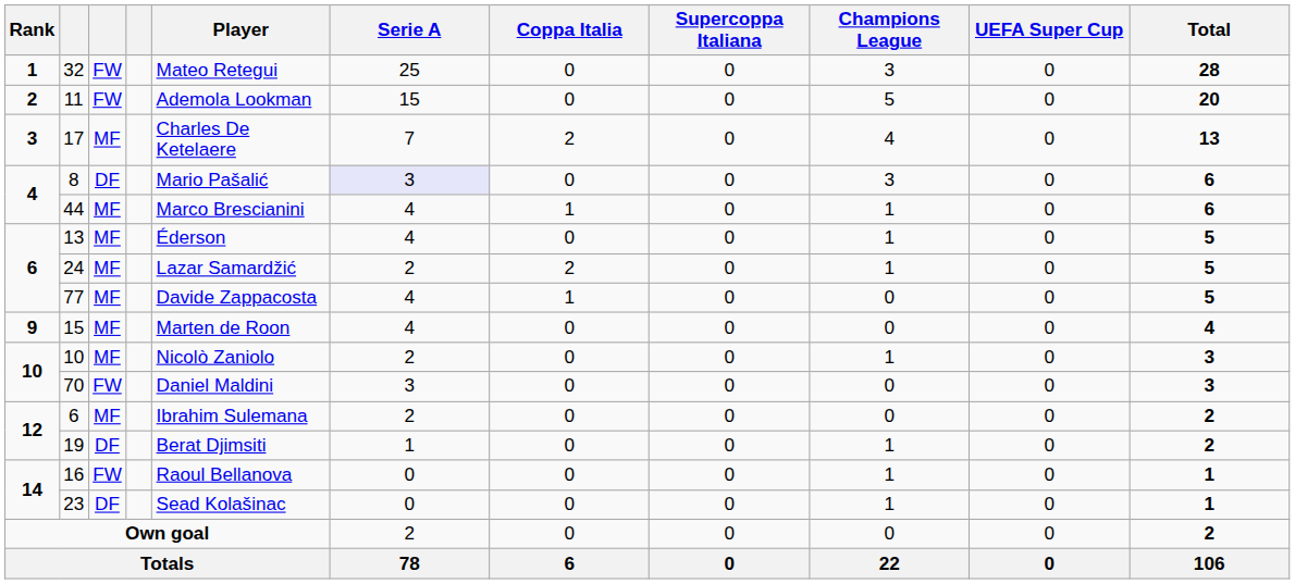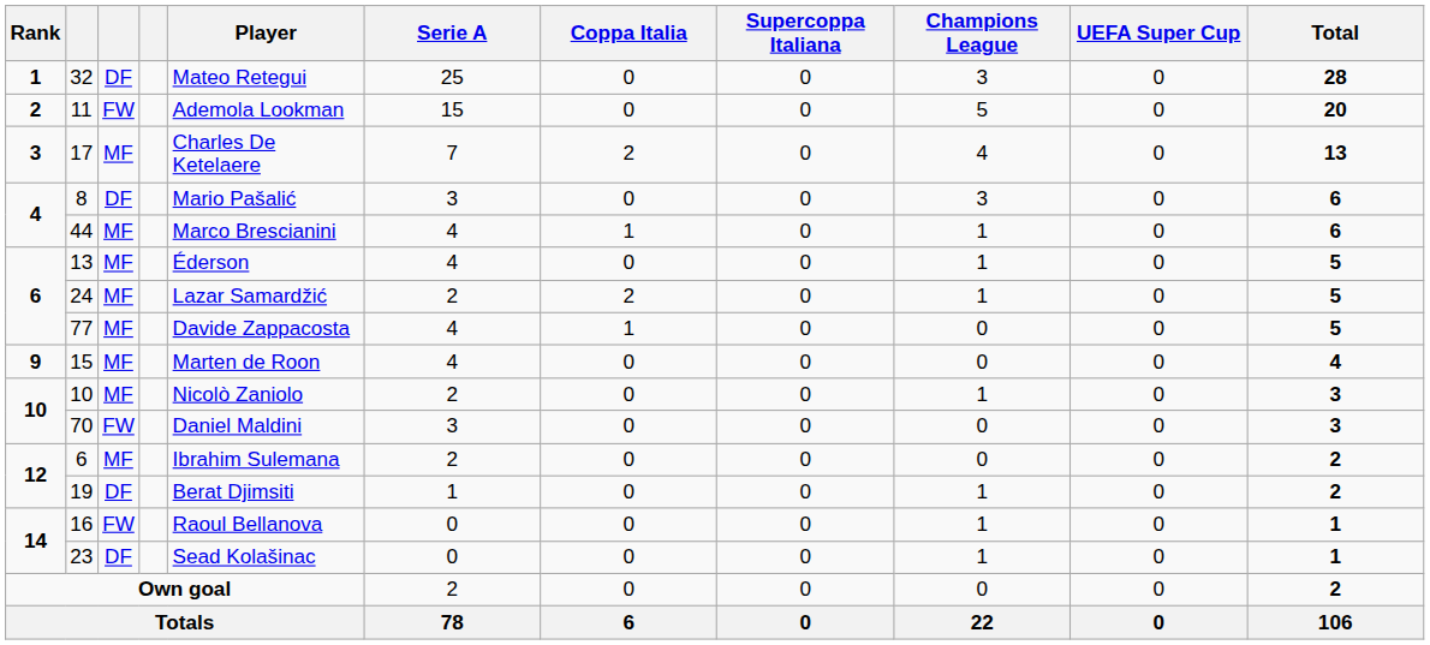32 | column 3: FW -> DF
8 | Serie A: lavender background -> no background
